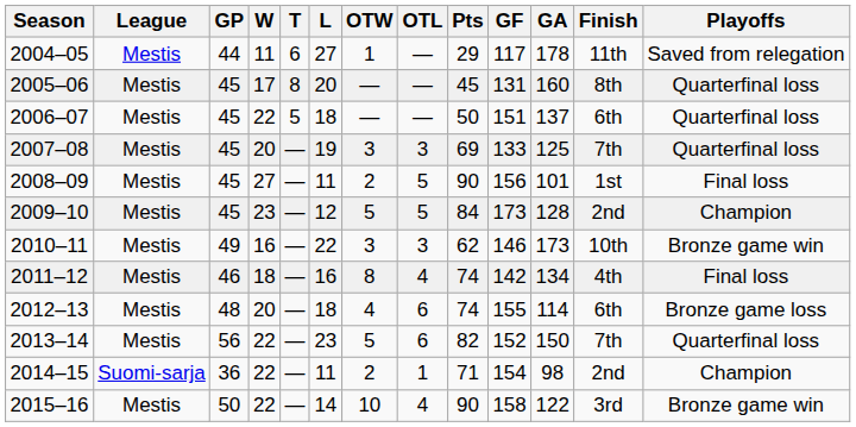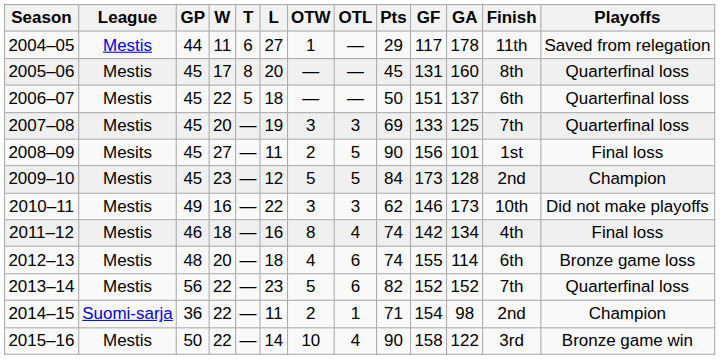2008–09 | League: Mestis -> Mesits
2010–11 | Playoffs: Bronze game win -> Did not make playoffs
2013–14 | GA: 150 -> 152
